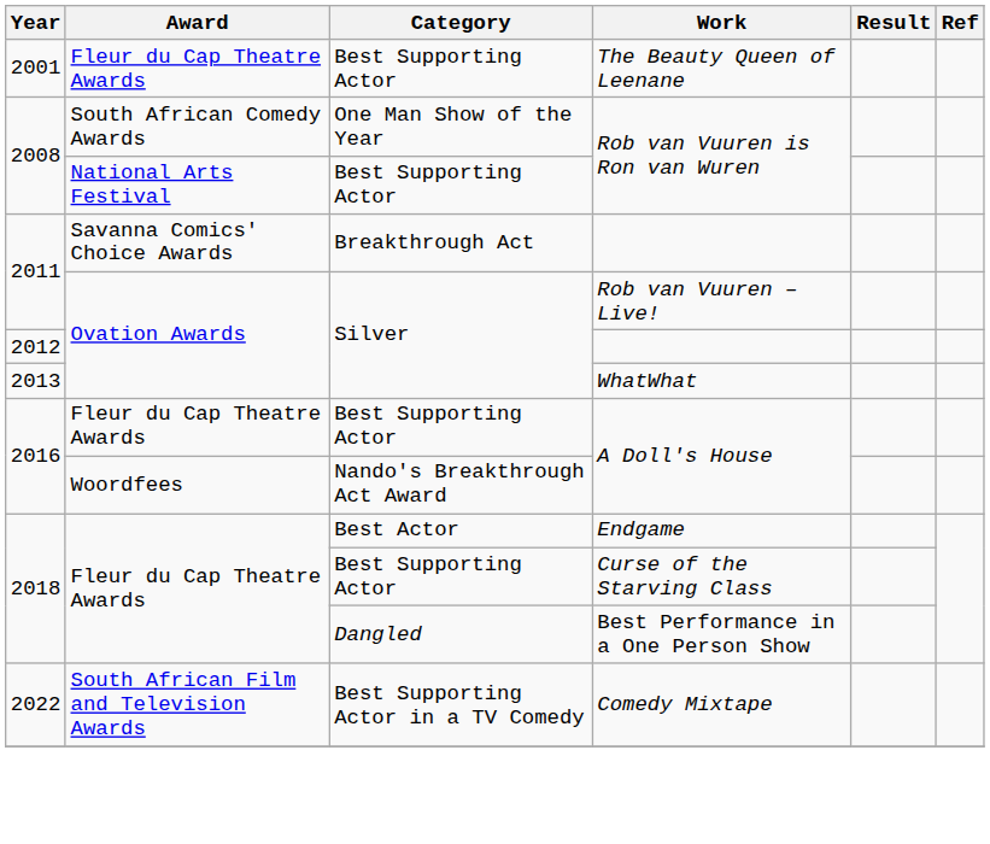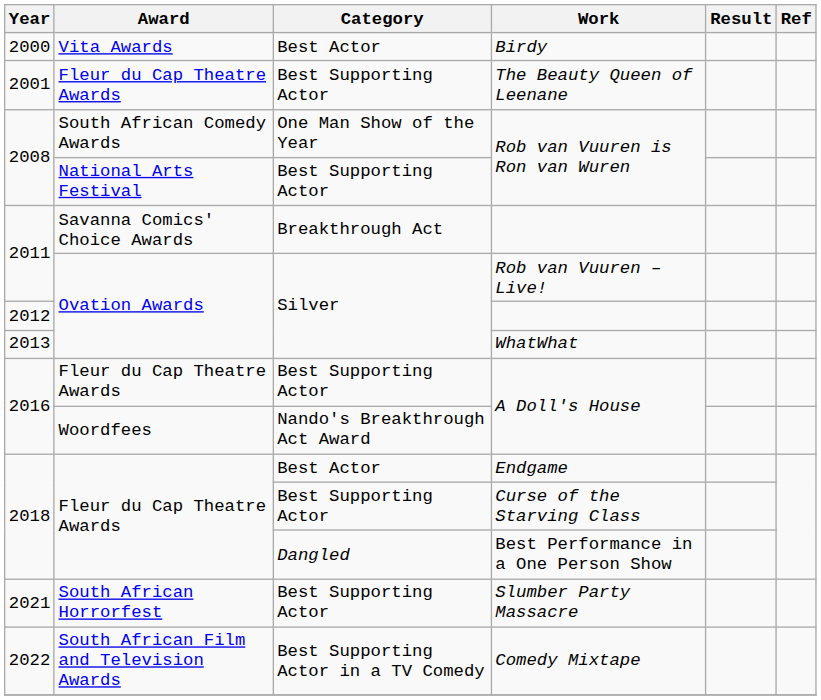+ row: 2000 | Vita Awards | Best Actor | Birdy
+ row: 2021 | South African Horrorfest | Best Supporting Actor | Slumber Party Massacre
